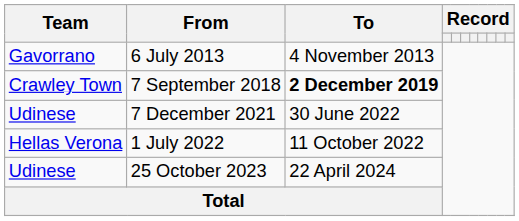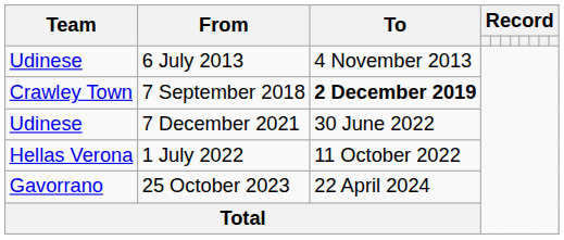6 July 2013 | Team: Gavorrano -> Udinese
25 October 2023 | Team: Udinese -> Gavorrano
